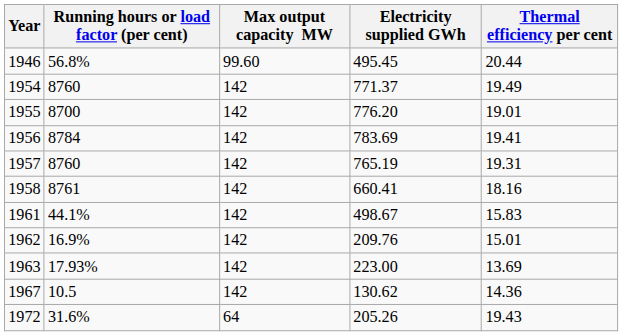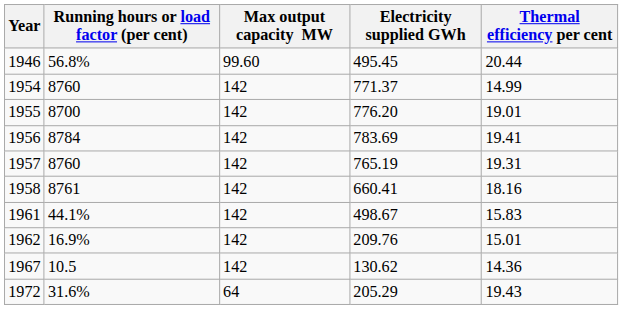1954 | Thermal efficiency per cent: 19.49 -> 14.99
- row: 1963 | 17.93% | 142 | 223.00 | 13.69
1972 | Electricity supplied GWh: 205.26 -> 205.29
